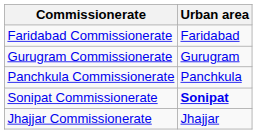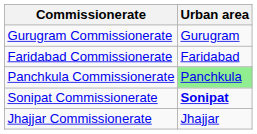rows swapped: Faridabad Commissionerate <-> Gurugram Commissionerate
Panchkula Commissionerate | Urban area: no background -> lightgreen background
